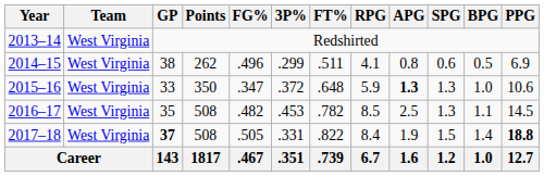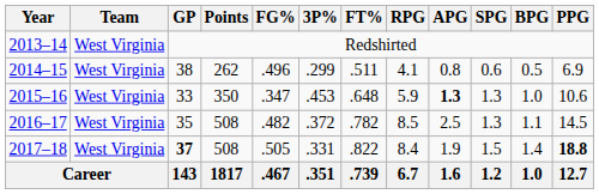2015–16 | 3P%: .372 -> .453
2016–17 | 3P%: .453 -> .372
